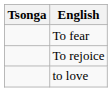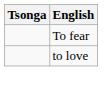- row: To rejoice
